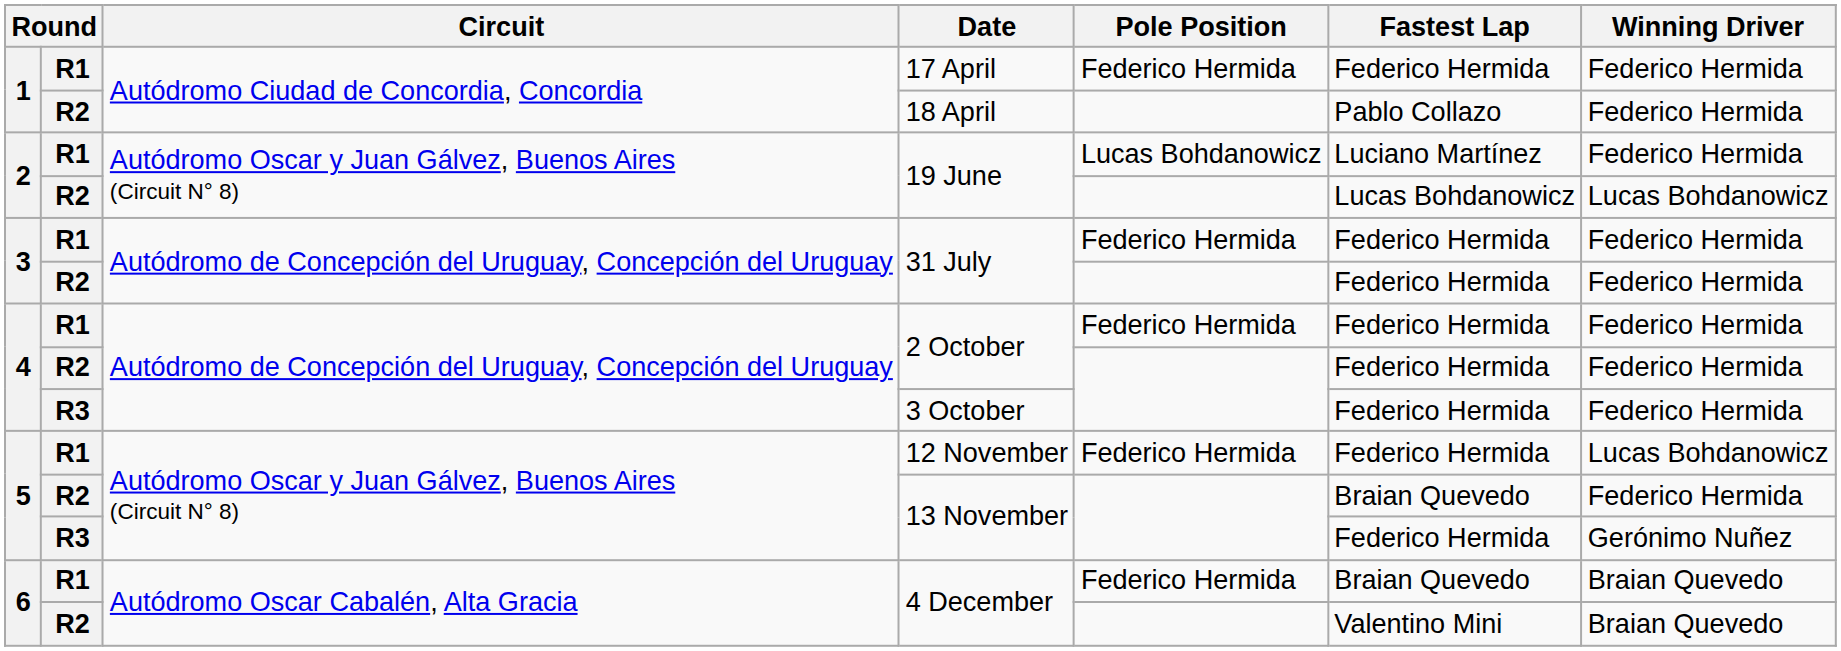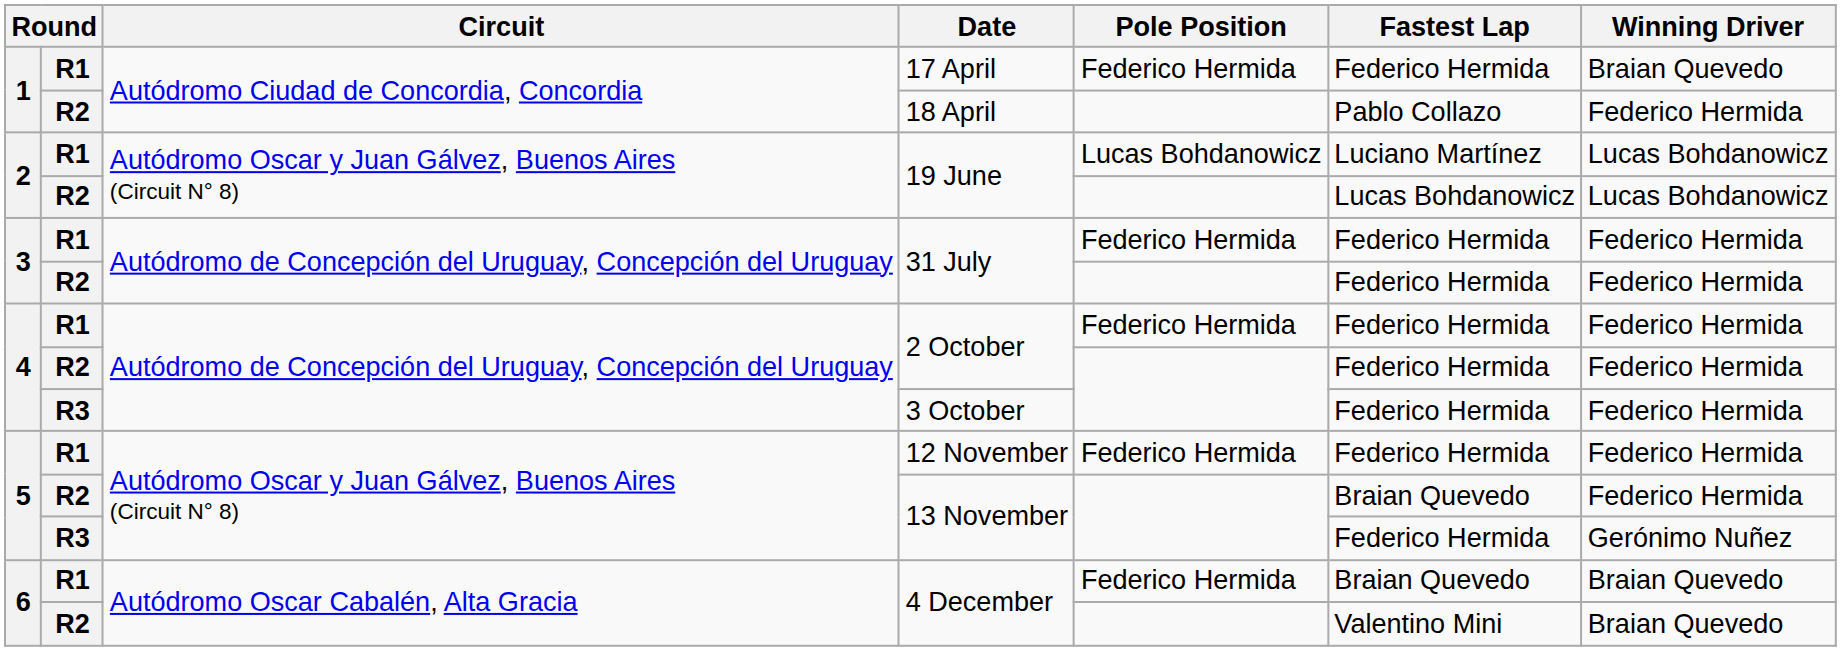17 April | Winning Driver: Federico Hermida -> Braian Quevedo
R1 / 19 June | Winning Driver: Federico Hermida -> Lucas Bohdanowicz
12 November | Winning Driver: Lucas Bohdanowicz -> Federico Hermida
